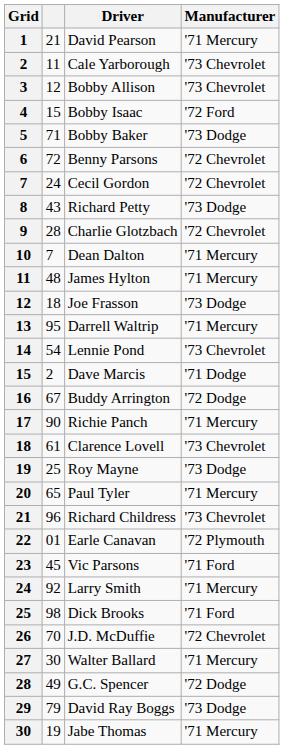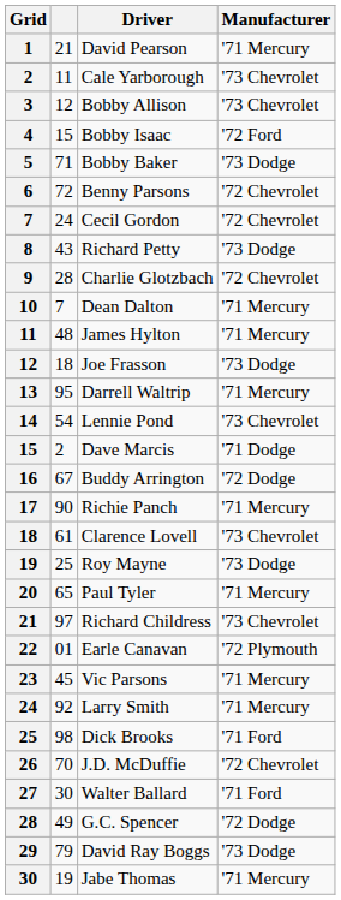Richard Childress | column 2: 96 -> 97
Vic Parsons | Manufacturer: '71 Ford -> '71 Mercury
Walter Ballard | Manufacturer: '71 Mercury -> '71 Ford
